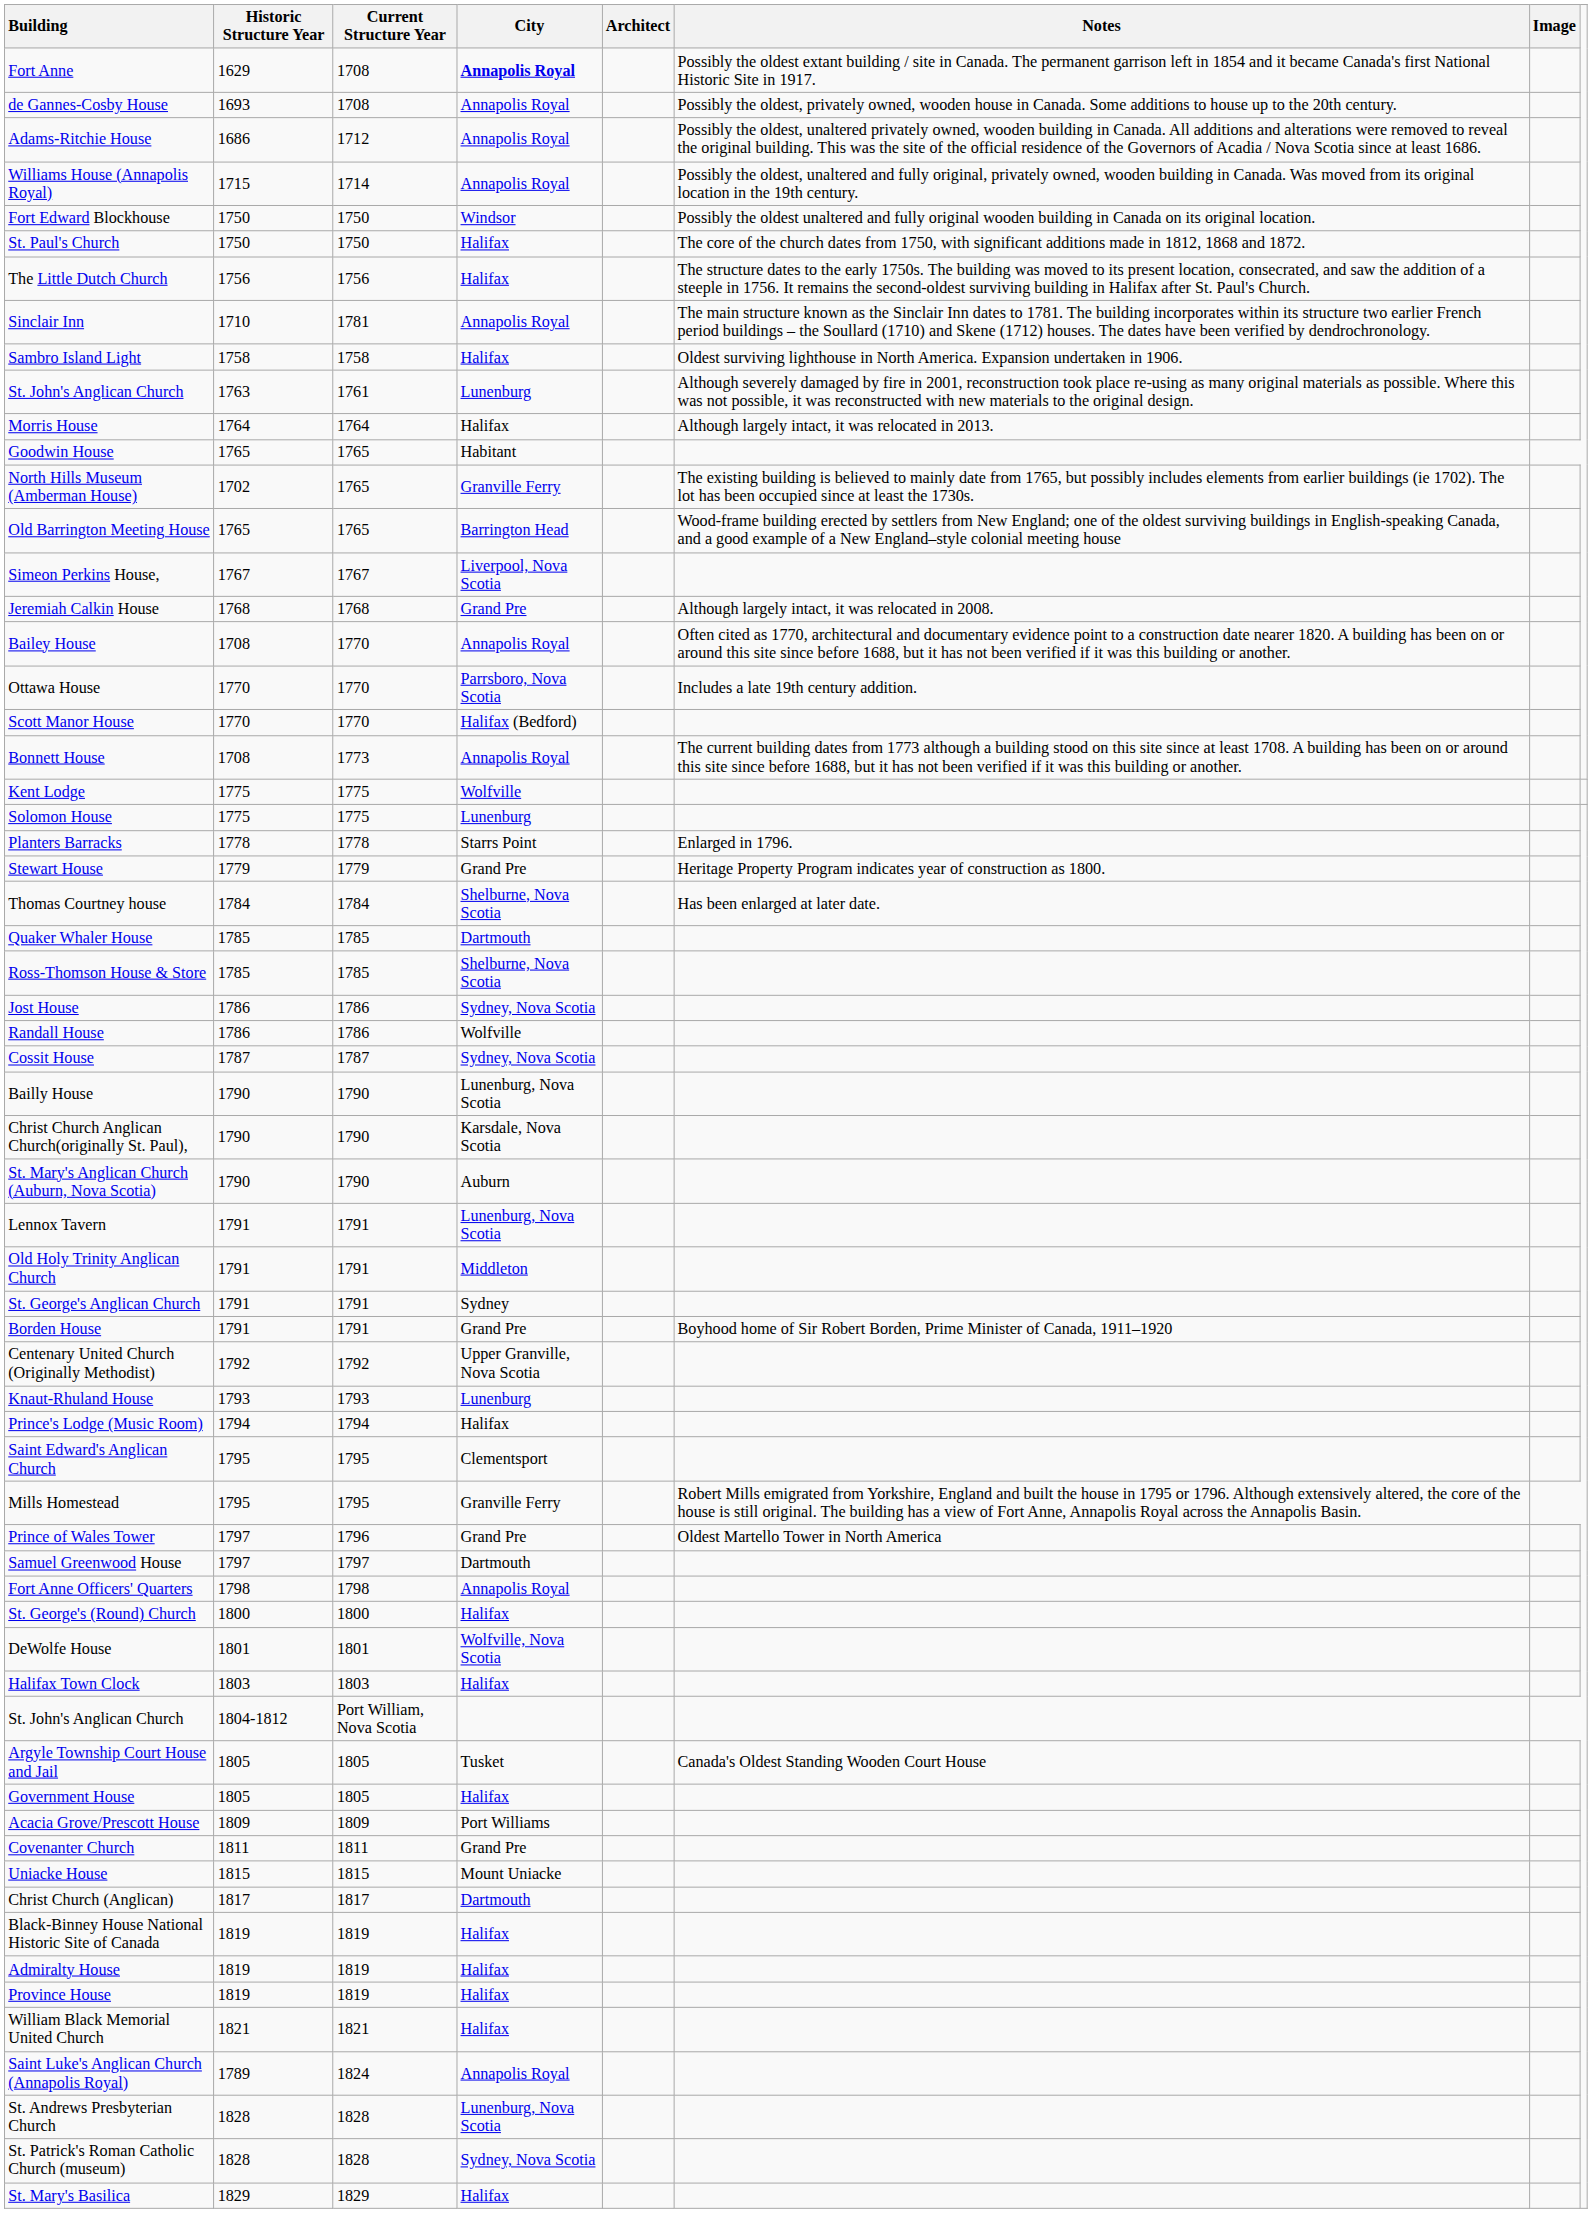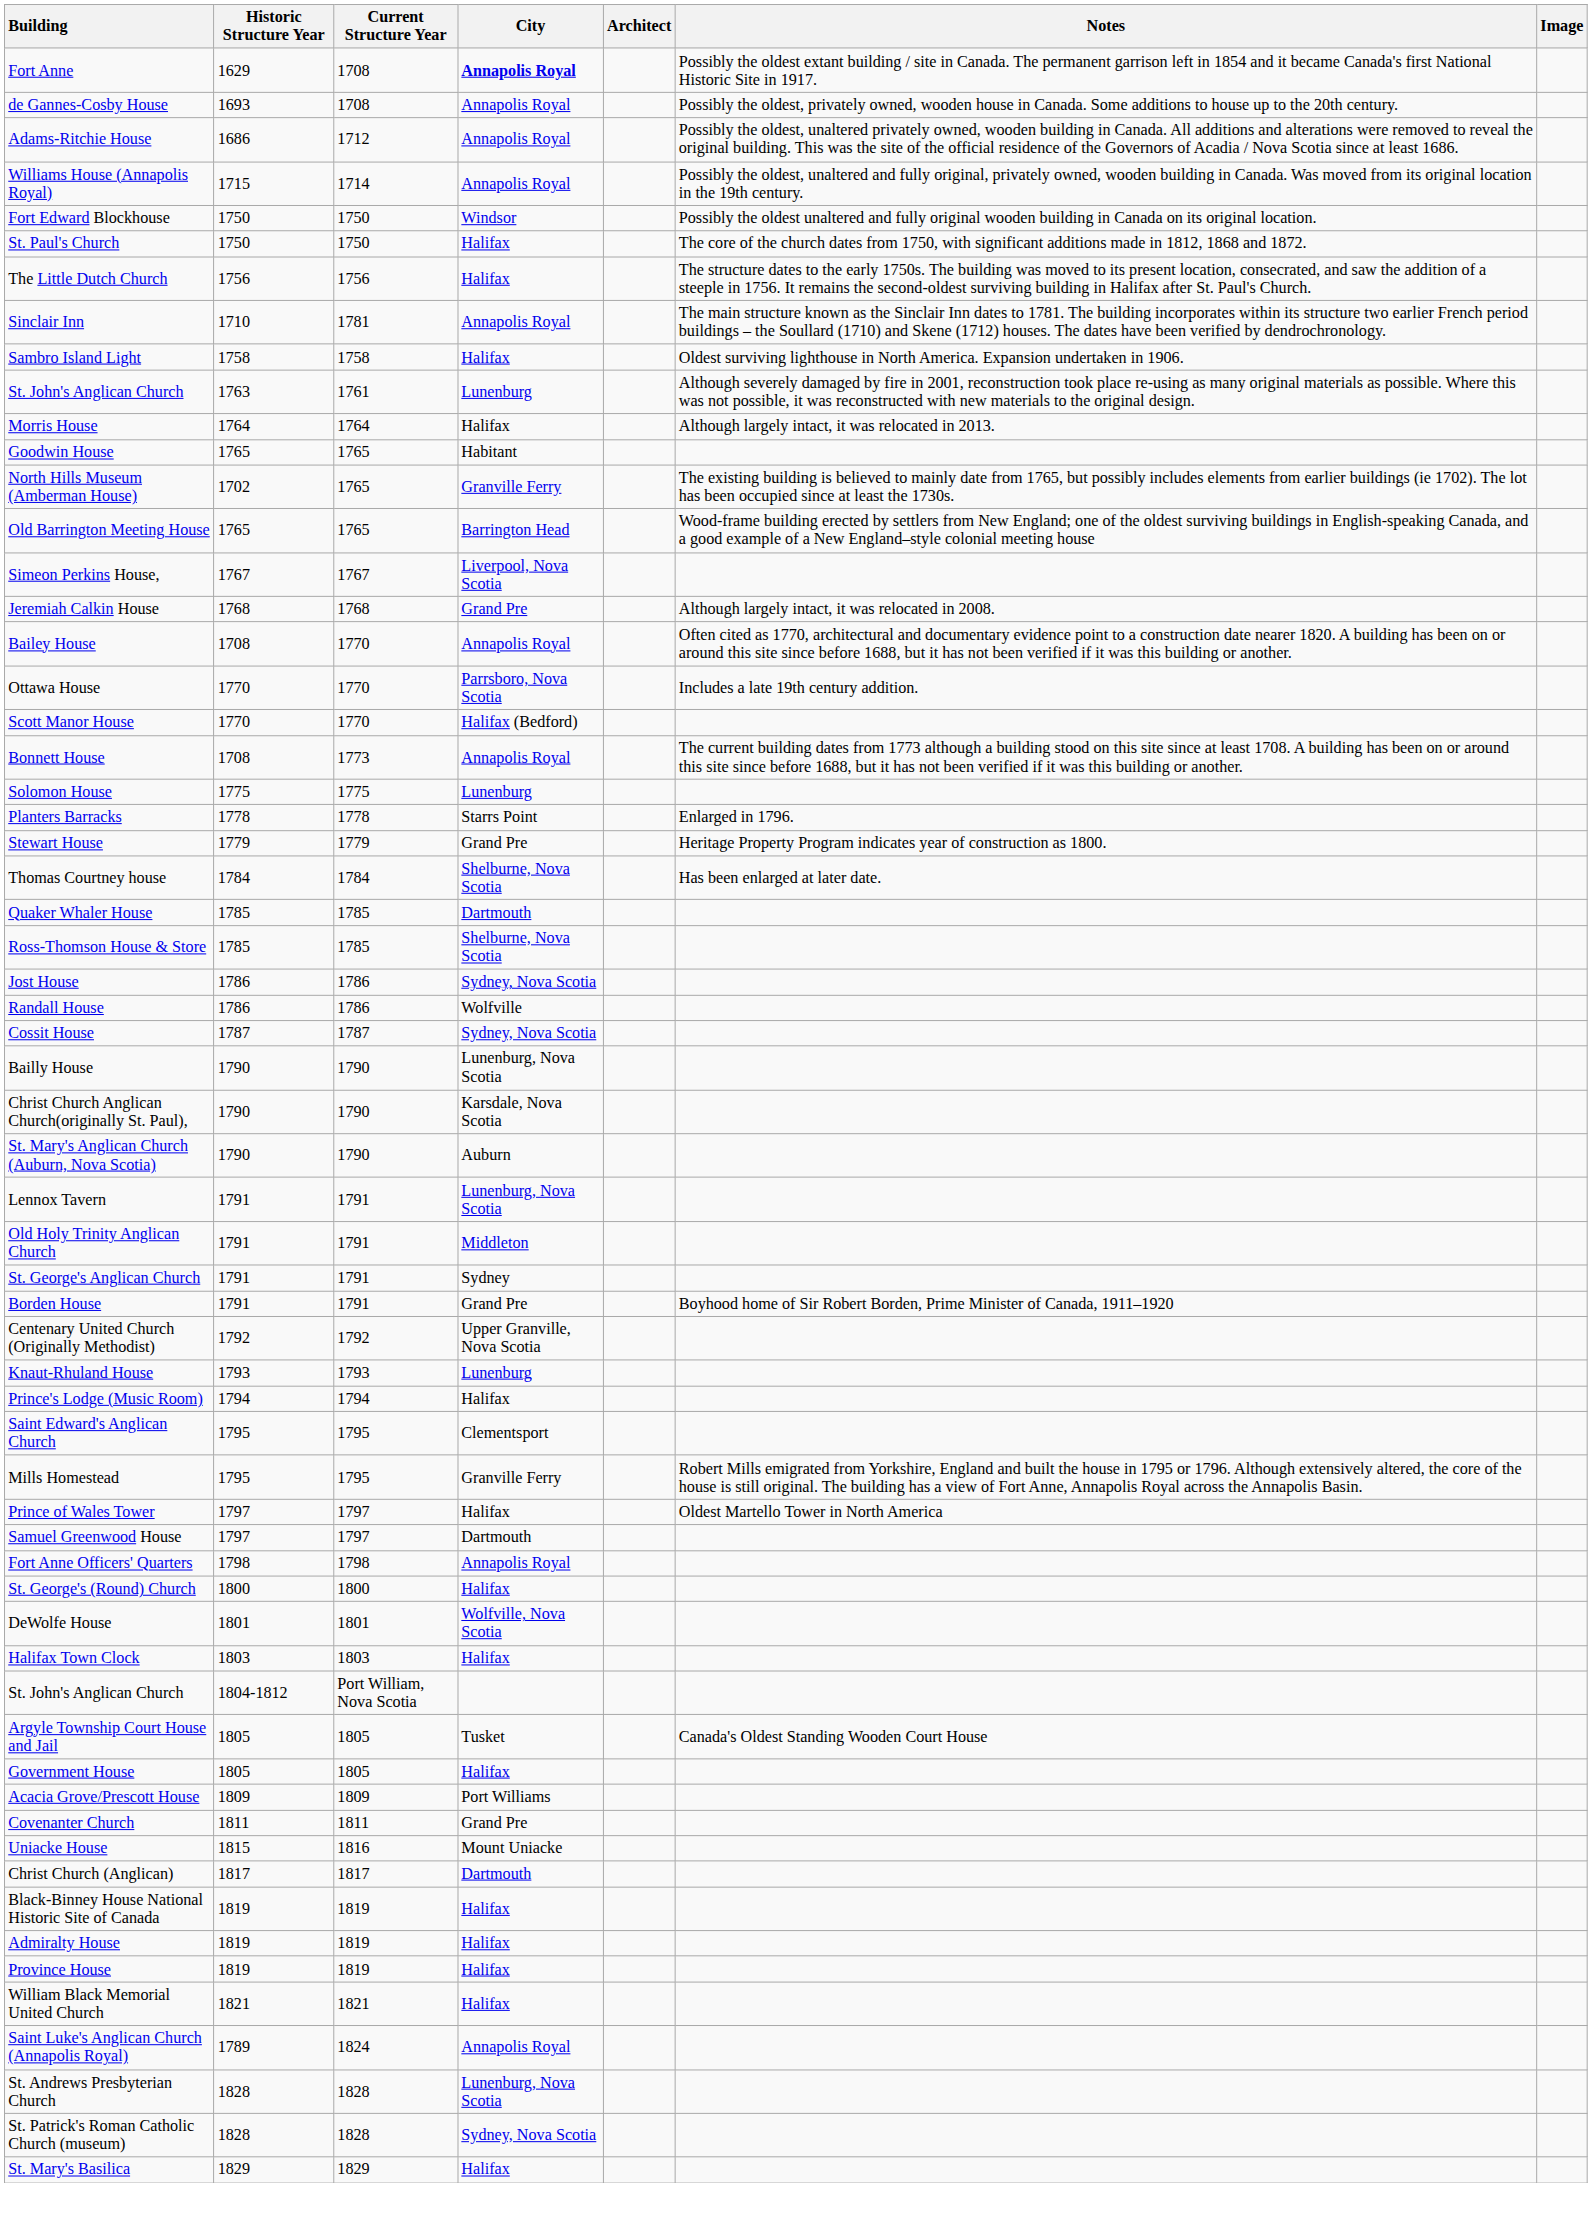- row: Kent Lodge | 1775 | 1775 | Wolfville
Prince of Wales Tower | Current Structure Year: 1796 -> 1797
Prince of Wales Tower | City: Grand Pre -> Halifax
Uniacke House | Current Structure Year: 1815 -> 1816
